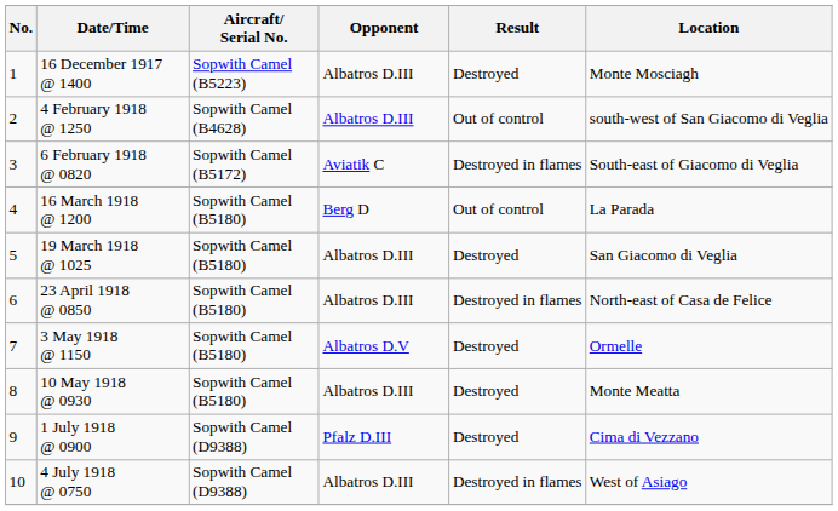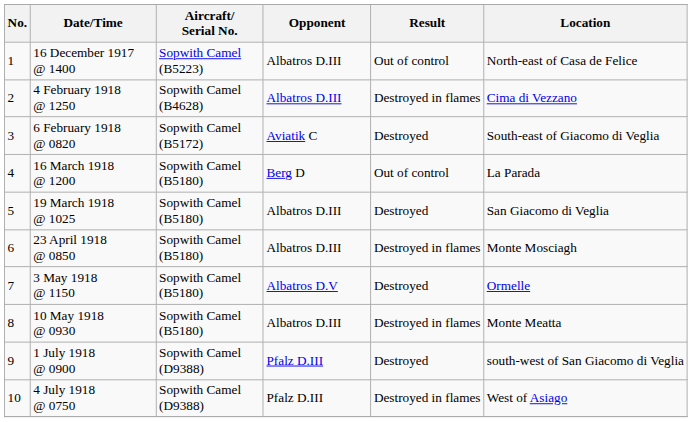16 December 1917 @ 1400 | Result: Destroyed -> Out of control
16 December 1917 @ 1400 | Location: Monte Mosciagh -> North-east of Casa de Felice
4 February 1918 @ 1250 | Result: Out of control -> Destroyed in flames
4 February 1918 @ 1250 | Location: south-west of San Giacomo di Veglia -> Cima di Vezzano
6 February 1918 @ 0820 | Result: Destroyed in flames -> Destroyed
23 April 1918 @ 0850 | Location: North-east of Casa de Felice -> Monte Mosciagh
10 May 1918 @ 0930 | Result: Destroyed -> Destroyed in flames
1 July 1918 @ 0900 | Location: Cima di Vezzano -> south-west of San Giacomo di Veglia
4 July 1918 @ 0750 | Opponent: Albatros D.III -> Pfalz D.III
